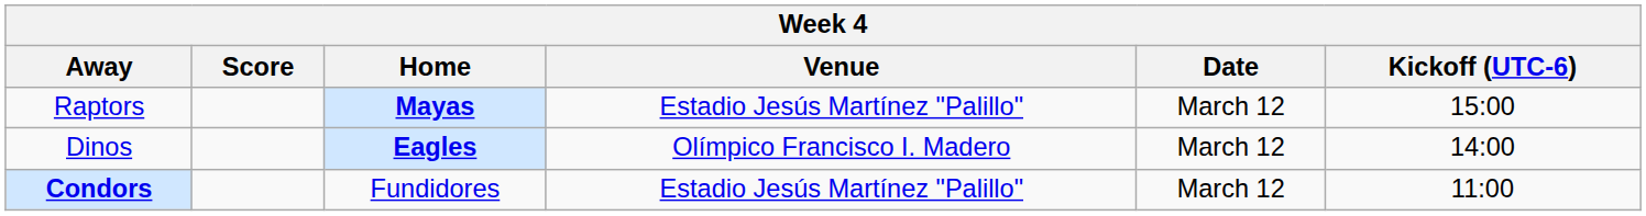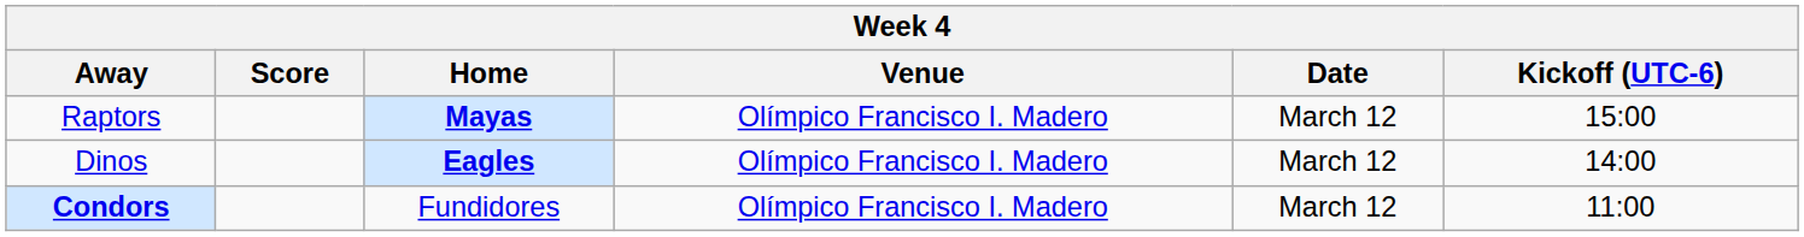Raptors | Venue: Estadio Jesús Martínez "Palillo" -> Olímpico Francisco I. Madero
Condors | Venue: Estadio Jesús Martínez "Palillo" -> Olímpico Francisco I. Madero
